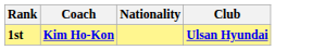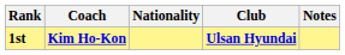+ column: Notes
